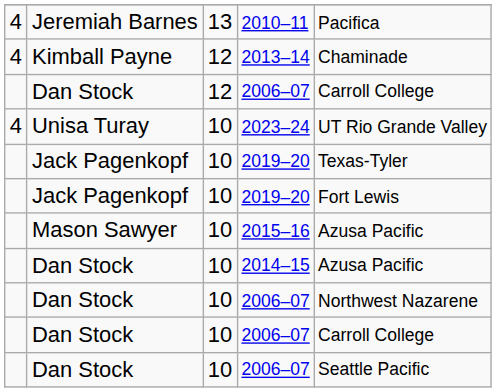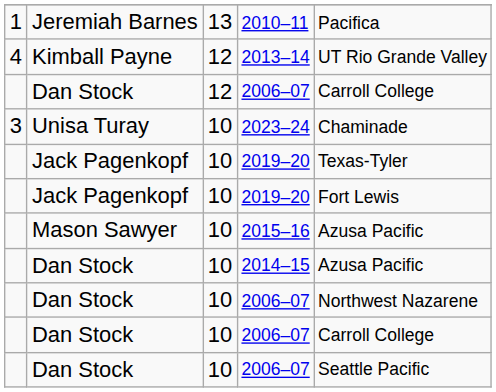2010–11 | column 1: 4 -> 1
2013–14 | column 5: Chaminade -> UT Rio Grande Valley
2023–24 | column 1: 4 -> 3
2023–24 | column 5: UT Rio Grande Valley -> Chaminade
